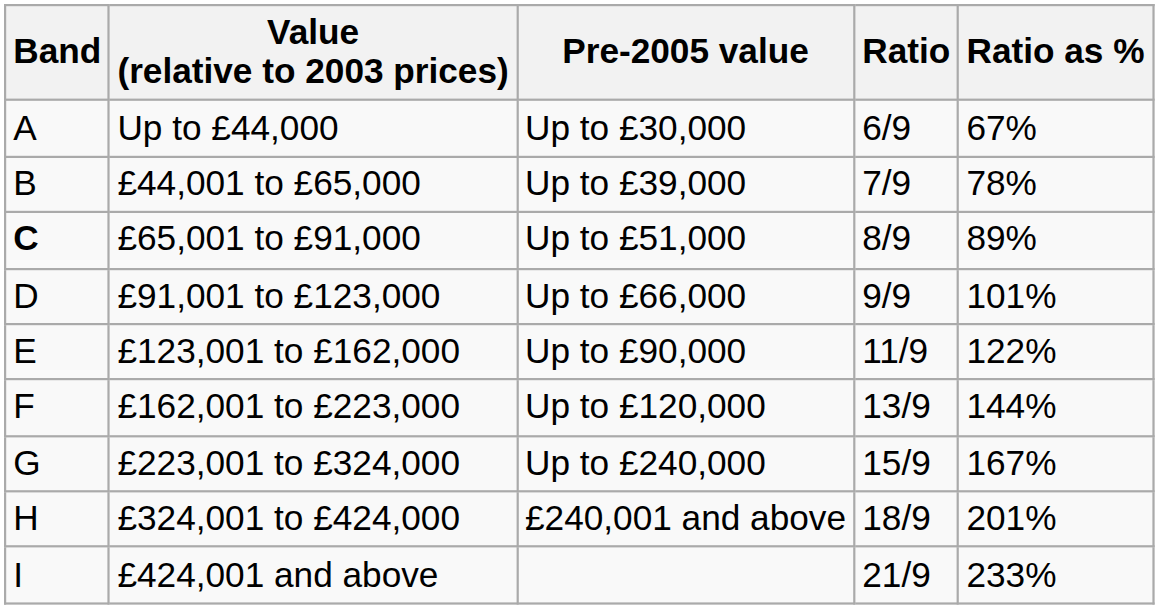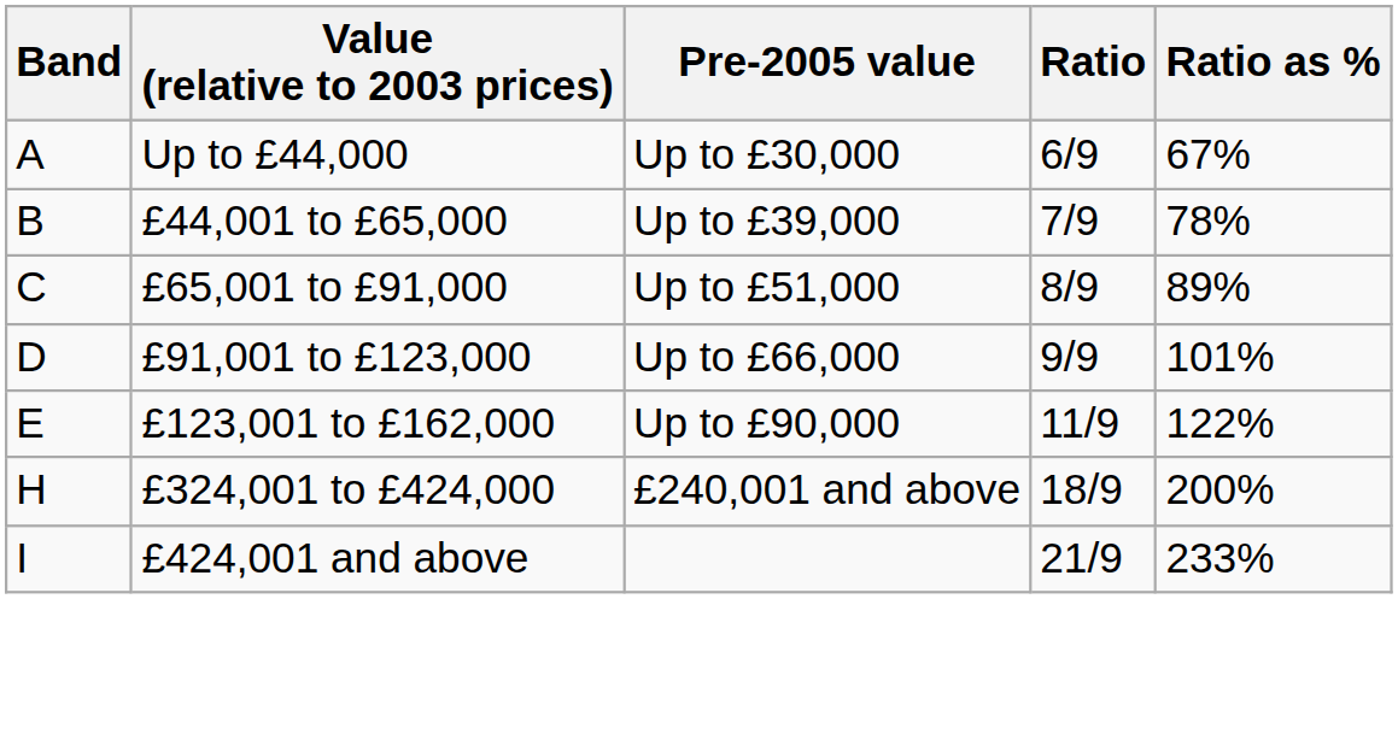£65,001 to £91,000 | Band: bold -> normal
- row: F | £162,001 to £223,000 | Up to £120,000 | 13/9 | 144%
- row: G | £223,001 to £324,000 | Up to £240,000 | 15/9 | 167%
£324,001 to £424,000 | Ratio as %: 201% -> 200%
